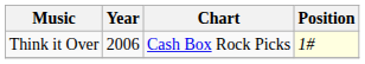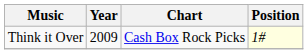Think it Over | Year: 2006 -> 2009
